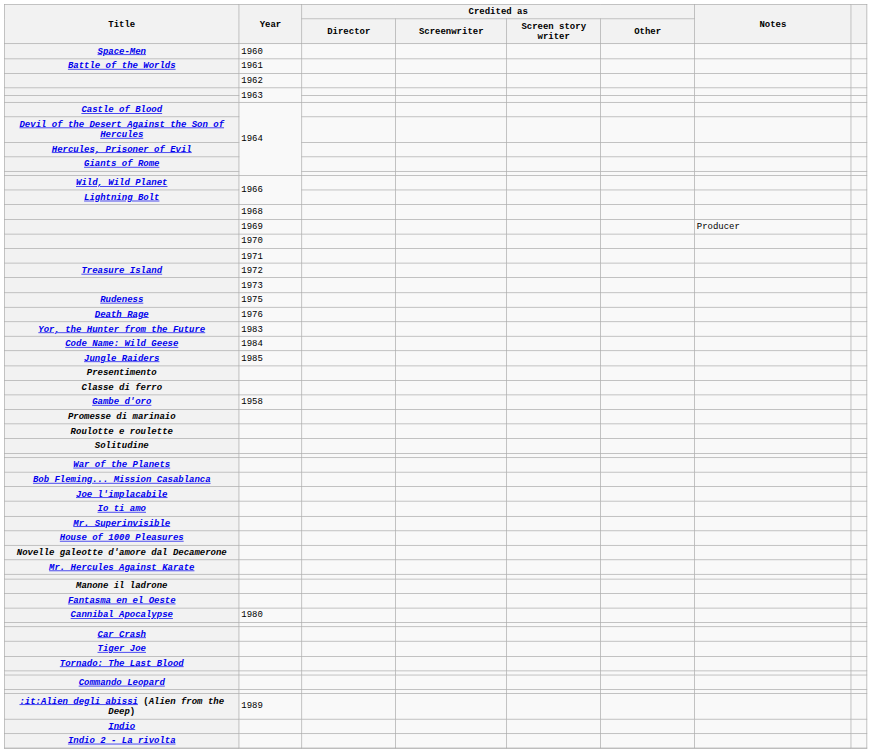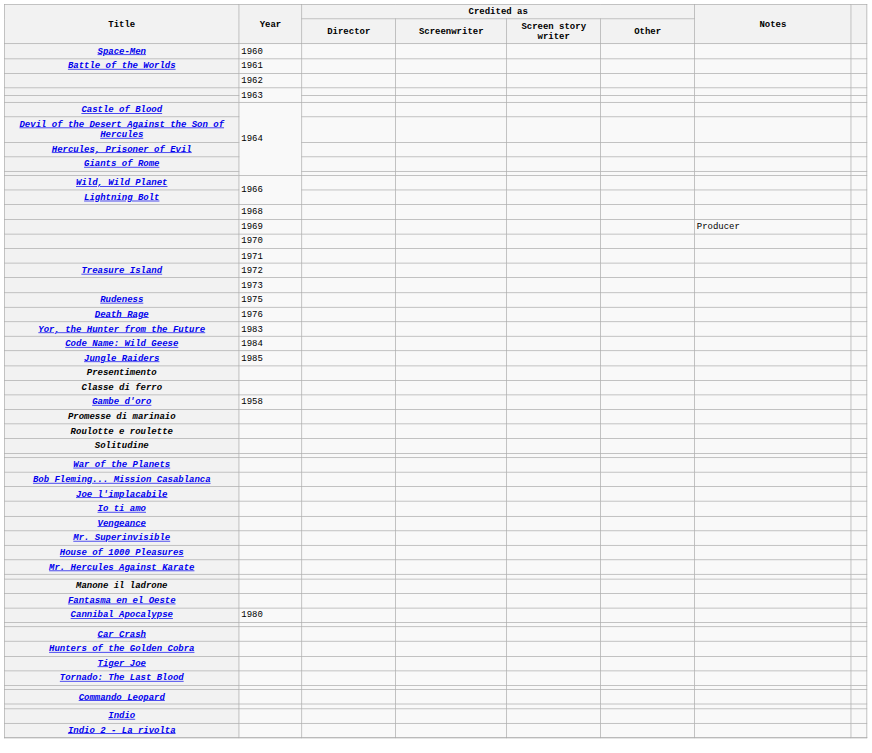+ row: Vengeance
- row: Novelle galeotte d'amore dal Decamerone
+ row: Hunters of the Golden Cobra
- row: :it:Alien degli abissi (Alien from the Deep) | 1989
